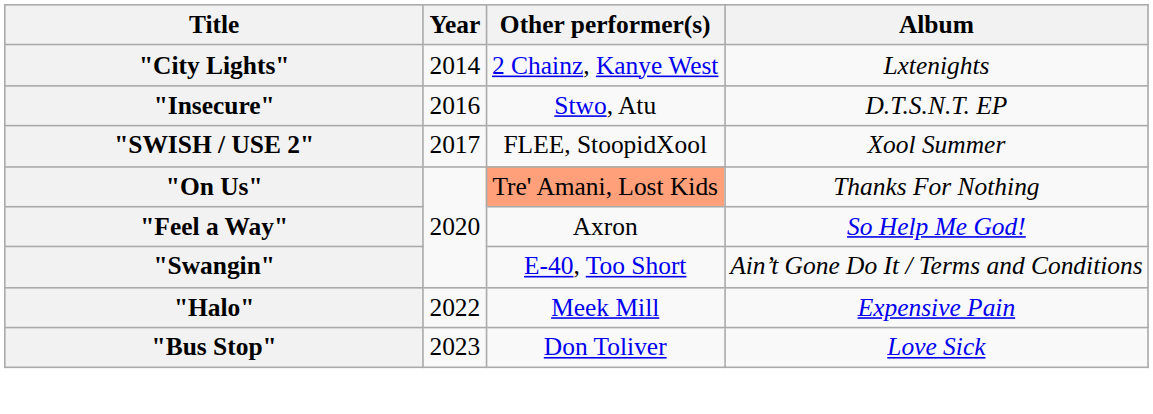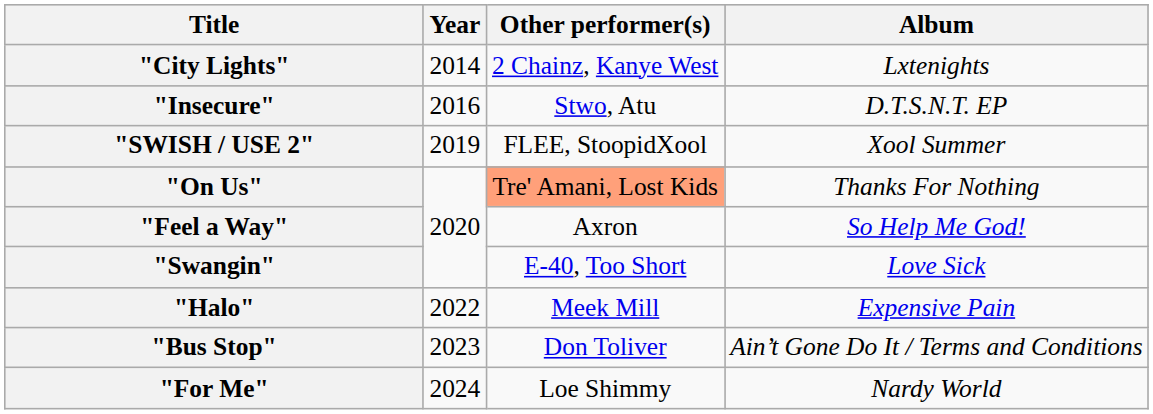"SWISH / USE 2" | Year: 2017 -> 2019
"Swangin" | Album: Ain’t Gone Do It / Terms and Conditions -> Love Sick
"Bus Stop" | Album: Love Sick -> Ain’t Gone Do It / Terms and Conditions
+ row: "For Me" | 2024 | Loe Shimmy | Nardy World
